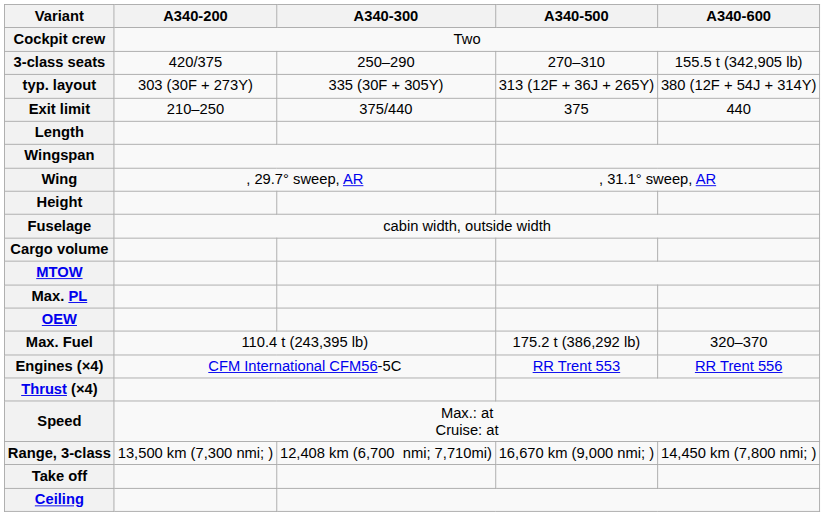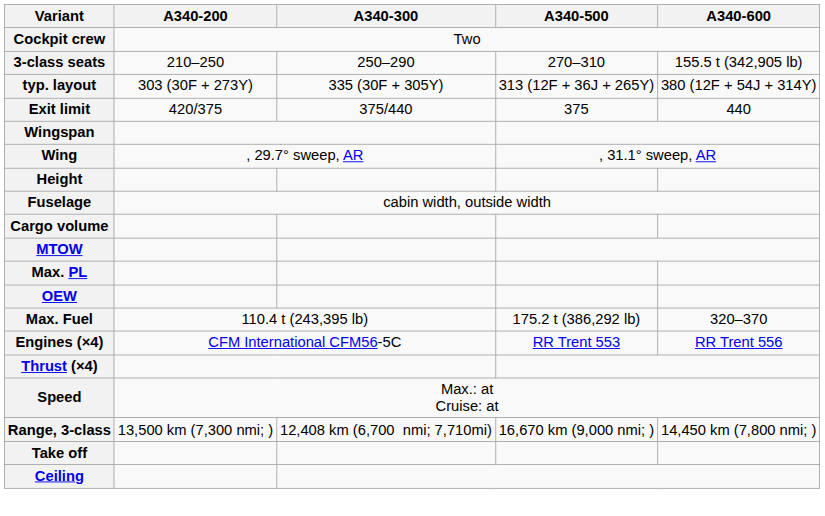3-class seats | A340-200: 420/375 -> 210–250
Exit limit | A340-200: 210–250 -> 420/375
- row: Length
